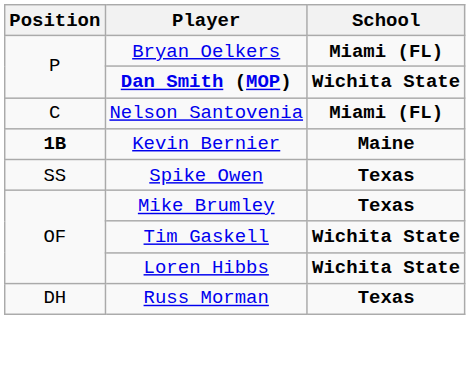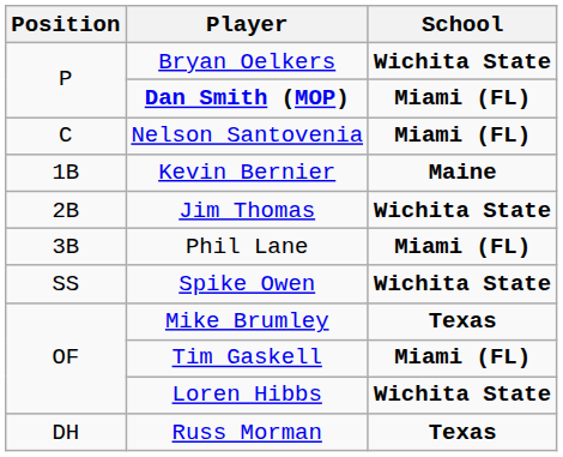Bryan Oelkers | School: Miami (FL) -> Wichita State
Dan Smith (MOP) | School: Wichita State -> Miami (FL)
Kevin Bernier | Position: bold -> normal
+ row: 2B | Jim Thomas | Wichita State
+ row: 3B | Phil Lane | Miami (FL)
Spike Owen | School: Texas -> Wichita State
Tim Gaskell | School: Wichita State -> Miami (FL)
